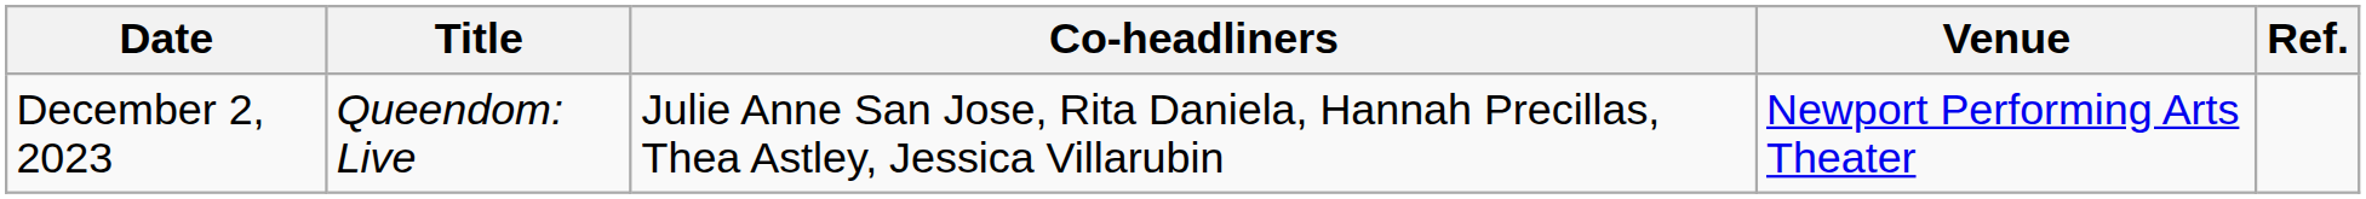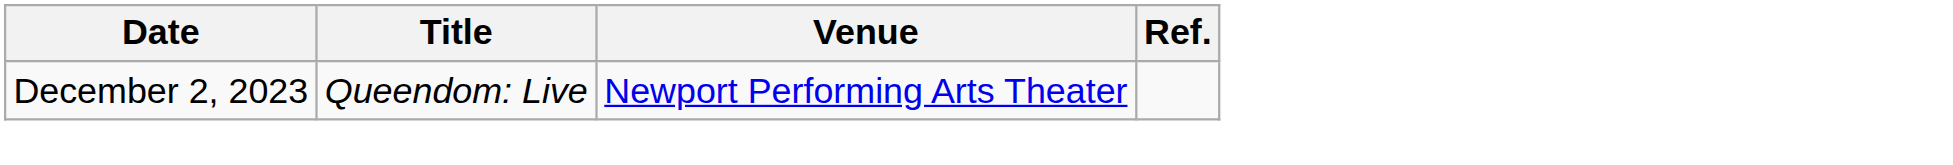- column: Co-headliners | Julie Anne San Jose, Rita Daniela, Hannah Precillas, Thea Astley, Jessica Villarubin
